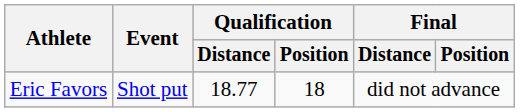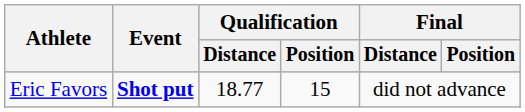Eric Favors | Event: normal -> bold
Eric Favors | Qualification / Position: 18 -> 15
